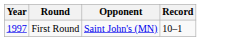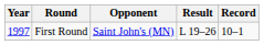+ column: Result | L 19–26
